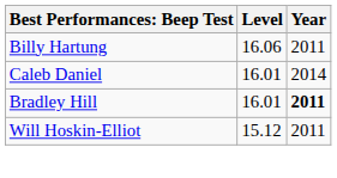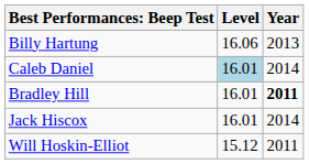Billy Hartung | Year: 2011 -> 2013
Caleb Daniel | Level: no background -> lightblue background
+ row: Jack Hiscox | 16.01 | 2014
